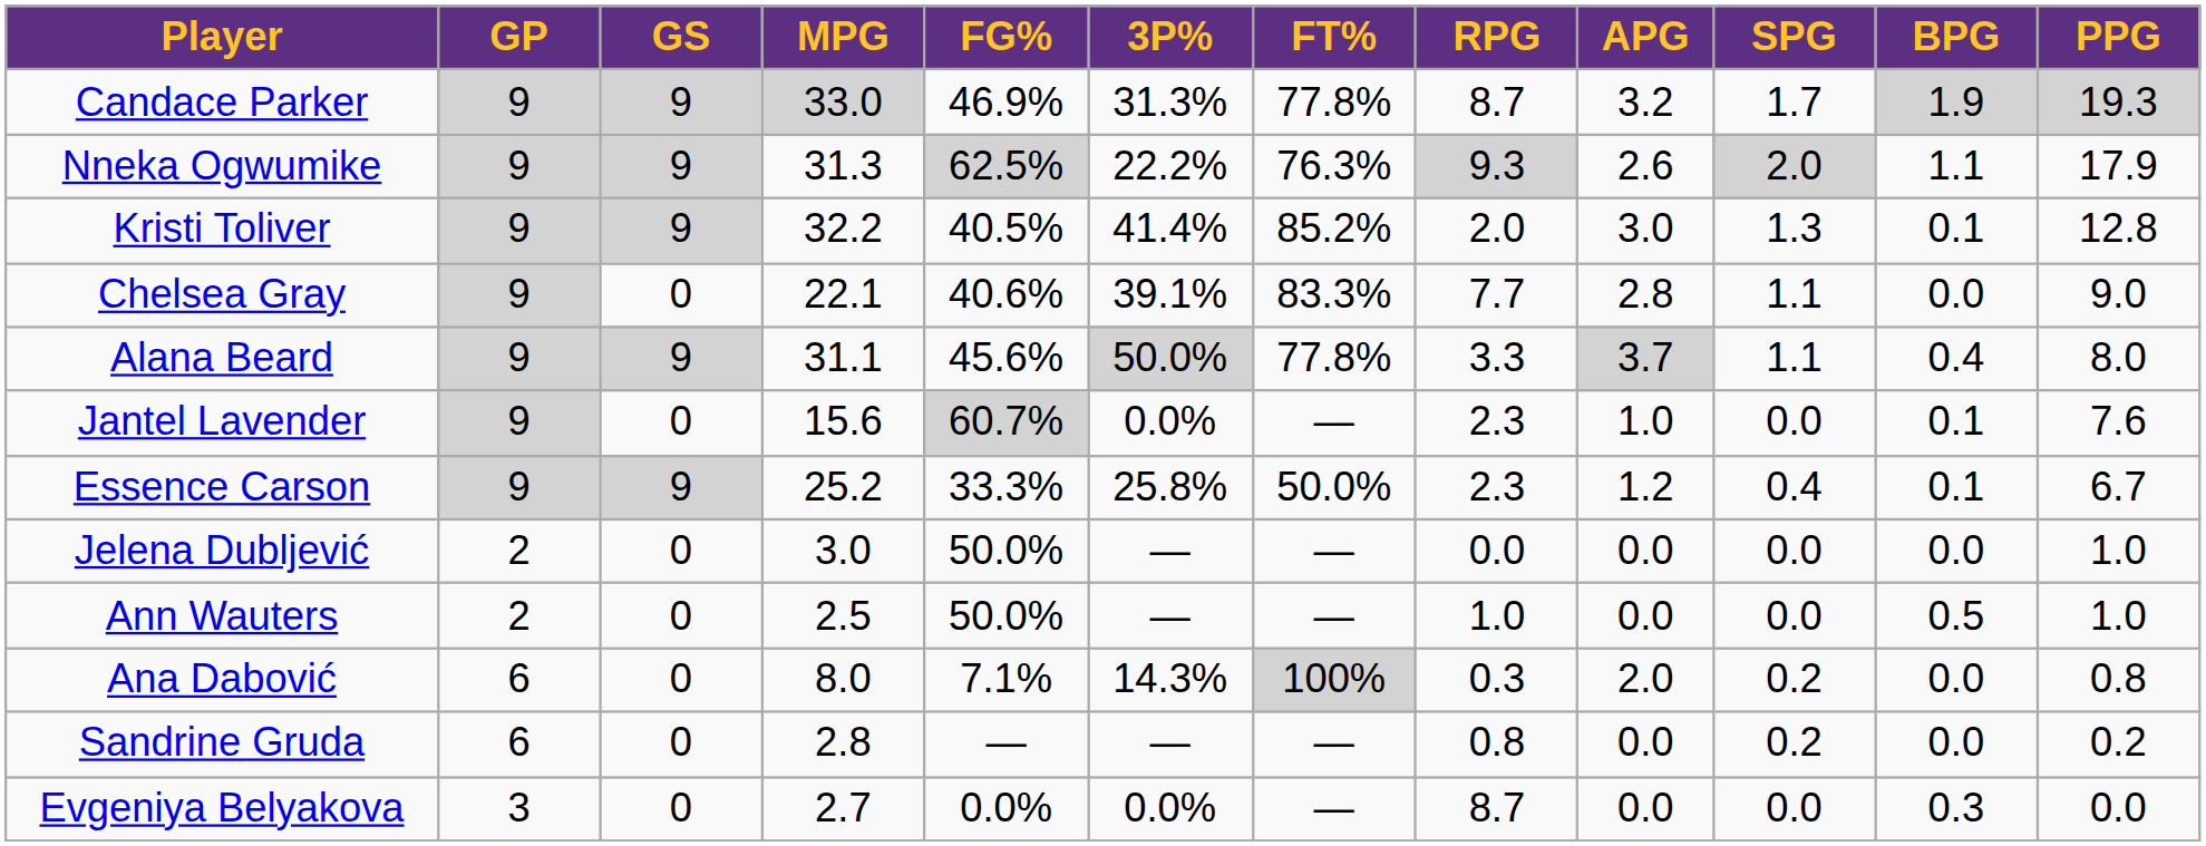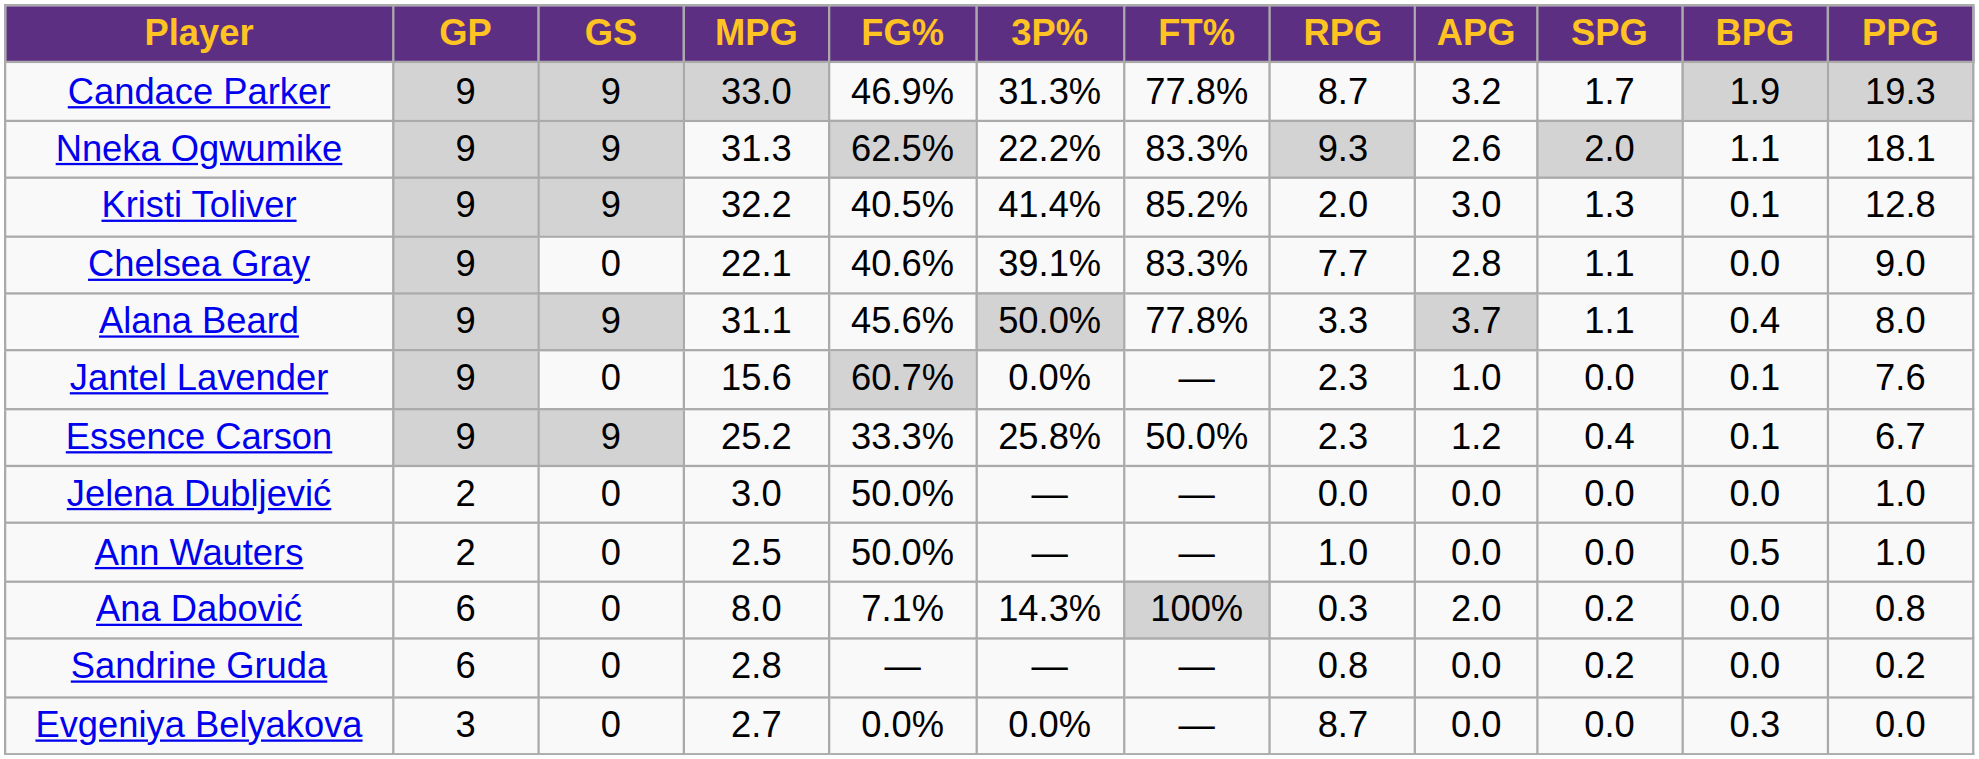Nneka Ogwumike | FT%: 76.3% -> 83.3%
Nneka Ogwumike | PPG: 17.9 -> 18.1
